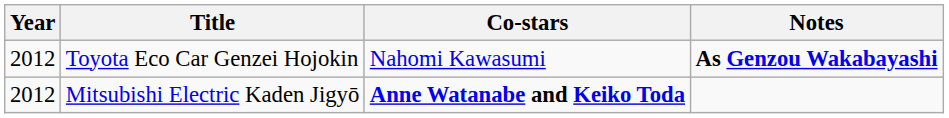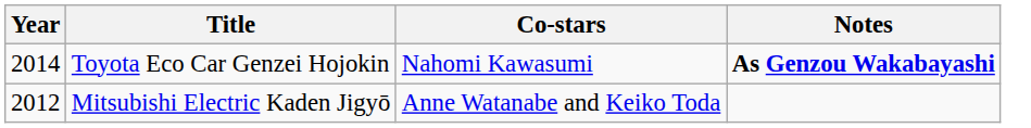Toyota Eco Car Genzei Hojokin | Year: 2012 -> 2014
Mitsubishi Electric Kaden Jigyō | Co-stars: bold -> normal
